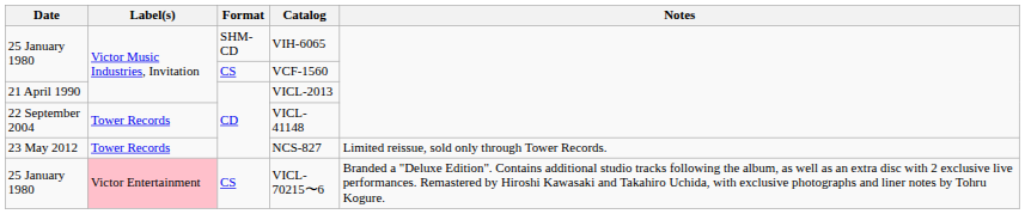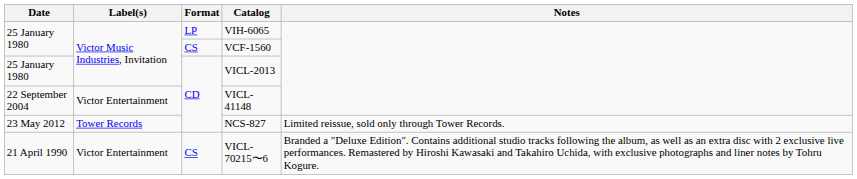VIH-6065 | Format: SHM-CD -> LP
VICL-2013 | Date: 21 April 1990 -> 25 January 1980
VICL-41148 | Label(s): Tower Records -> Victor Entertainment
VICL-70215〜6 | Date: 25 January 1980 -> 21 April 1990
VICL-70215〜6 | Label(s): pink background -> no background
